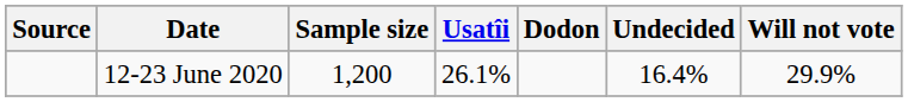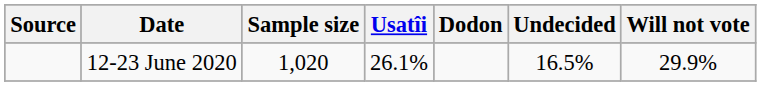12-23 June 2020 | Sample size: 1,200 -> 1,020
12-23 June 2020 | Undecided: 16.4% -> 16.5%
